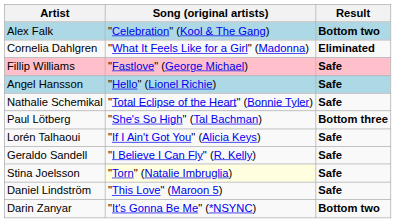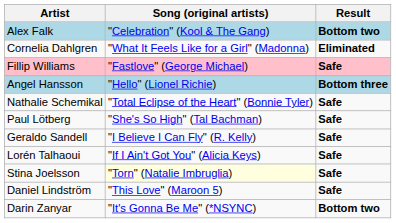Angel Hansson | Result: Safe -> Bottom three
Paul Lötberg | Result: Bottom three -> Safe
rows swapped: Lorén Talhaoui <-> Geraldo Sandell
